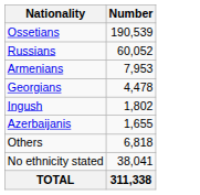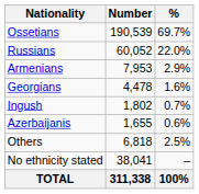+ column: % | 69.7% | 22.0% | 2.9% | 1.6% | 0.7% | 0.6% | 2.5% | – | 100%
